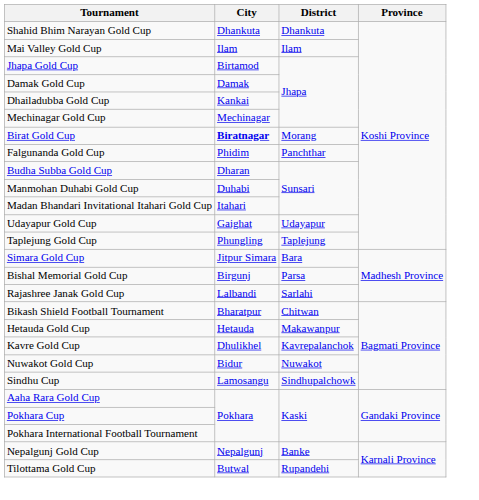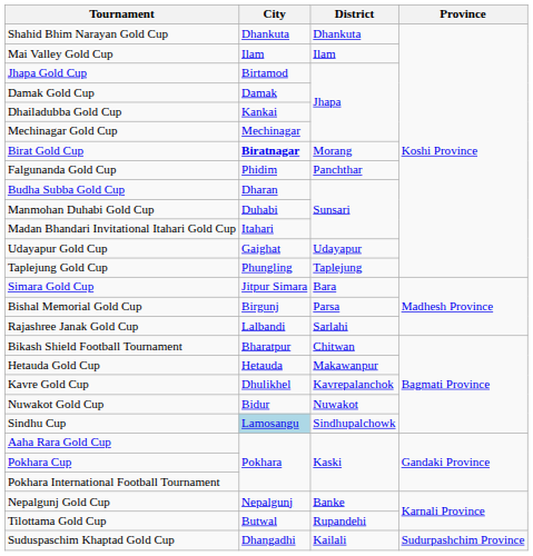Sindhu Cup | City: no background -> lightblue background
+ row: Suduspaschim Khaptad Gold Cup | Dhangadhi | Kailali | Sudurpashchim Province
